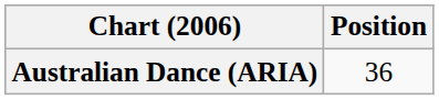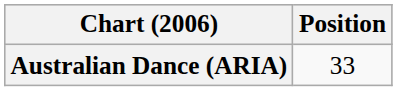Australian Dance (ARIA) | Position: 36 -> 33
